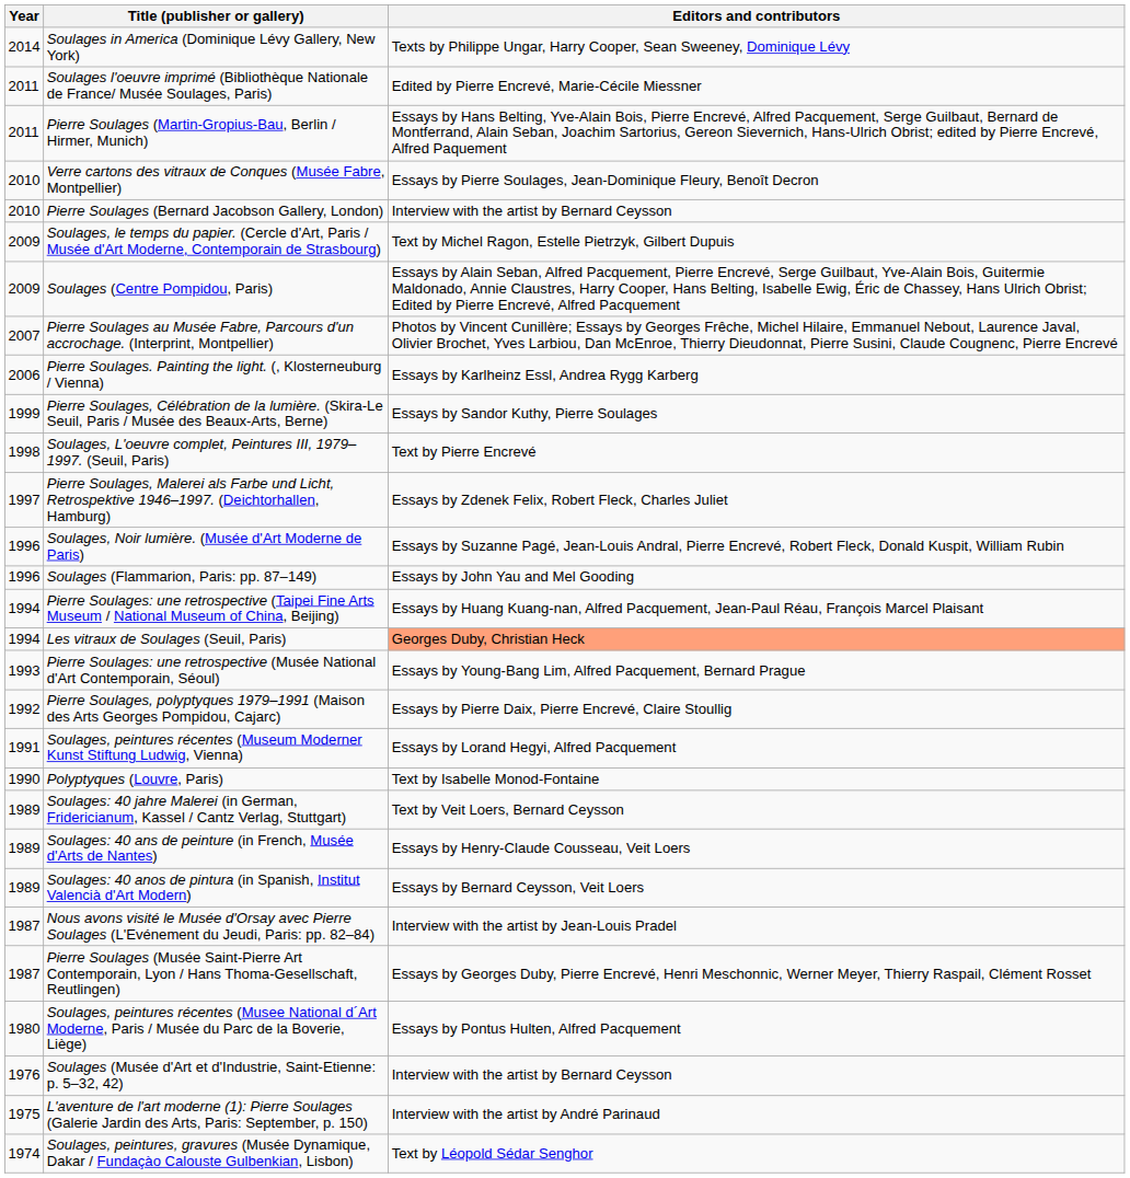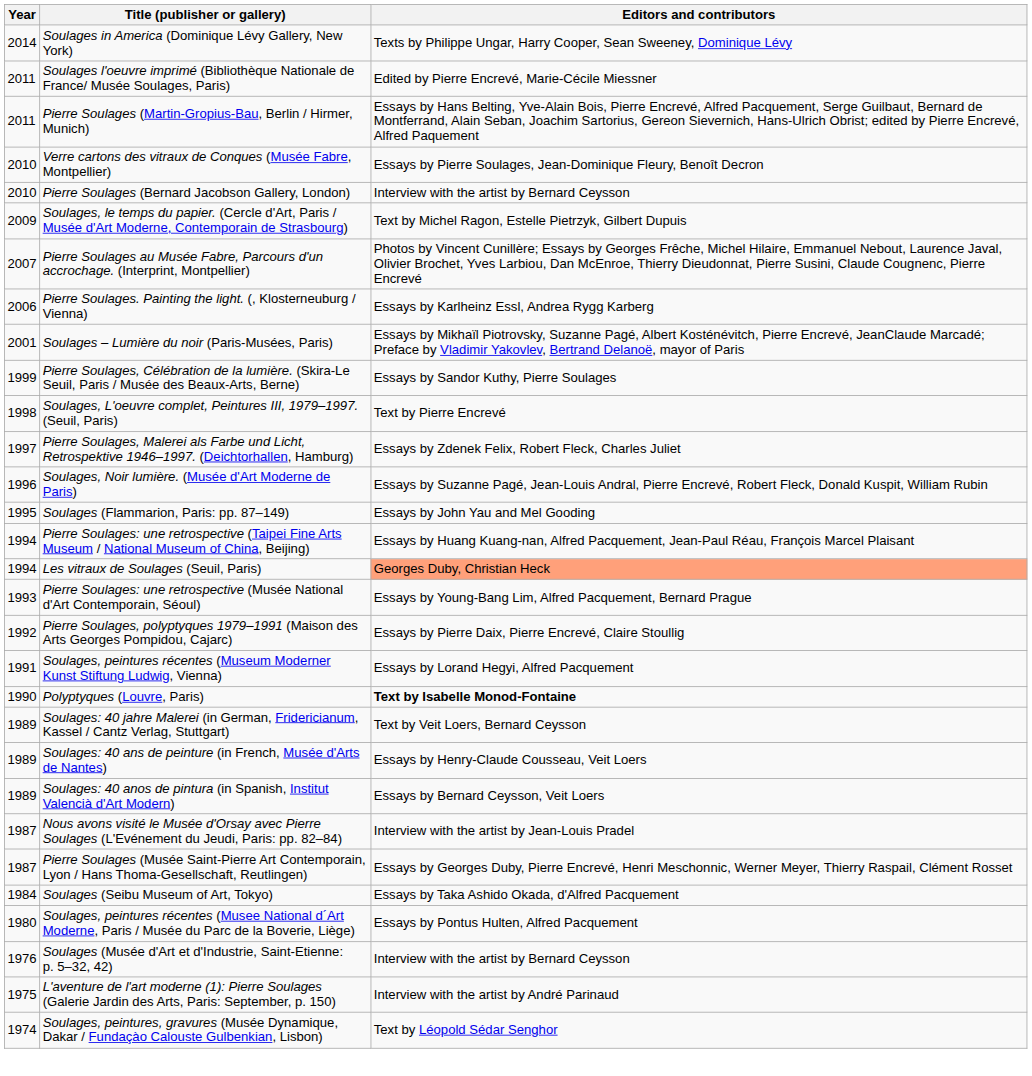- row: 2009 | Soulages (Centre Pompidou, Paris) | Essays by Alain Seban, Alfred Pacquement, Pierre Encrevé, Serge Guilbaut, Yve-Alain Bois, Guitermie Maldonado, Annie Claustres, Harry Cooper, Hans Belting, Isabelle Ewig, Éric de Chassey, Hans Ulrich Obrist; Edited by Pierre Encrevé, Alfred Pacquement
+ row: 2001 | Soulages – Lumière du noir (Paris-Musées, Paris) | Essays by Mikhaïl Piotrovsky, Suzanne Pagé, Albert Kosténévitch, Pierre Encrevé, JeanClaude Marcadé; Preface by Vladimir Yakovlev, Bertrand Delanoë, mayor of Paris
Soulages (Flammarion, Paris: pp. 87–149) | Year: 1996 -> 1995
Polyptyques (Louvre, Paris) | Editors and contributors: normal -> bold
+ row: 1984 | Soulages (Seibu Museum of Art, Tokyo) | Essays by Taka Ashido Okada, d'Alfred Pacquement
